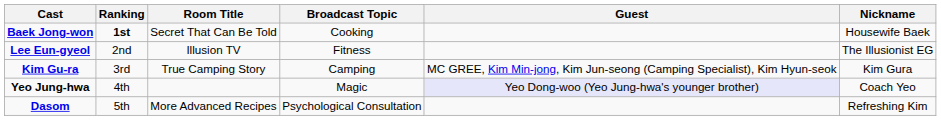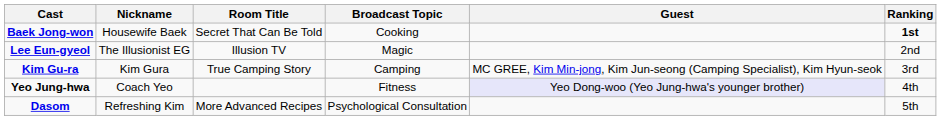columns swapped: Nickname <-> Ranking
Lee Eun-gyeol | Broadcast Topic: Fitness -> Magic
Yeo Jung-hwa | Broadcast Topic: Magic -> Fitness
